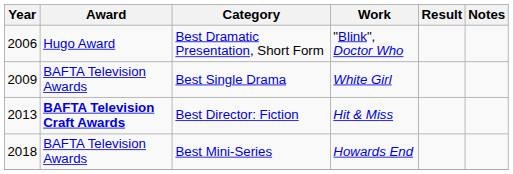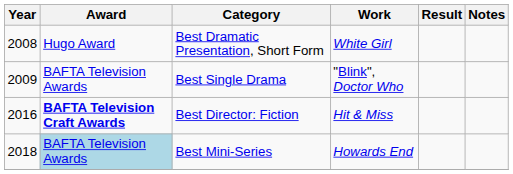Best Dramatic Presentation, Short Form | Year: 2006 -> 2008
Best Dramatic Presentation, Short Form | Work: "Blink", Doctor Who -> White Girl
Best Single Drama | Work: White Girl -> "Blink", Doctor Who
Best Director: Fiction | Year: 2013 -> 2016
Best Mini-Series | Award: no background -> lightblue background
